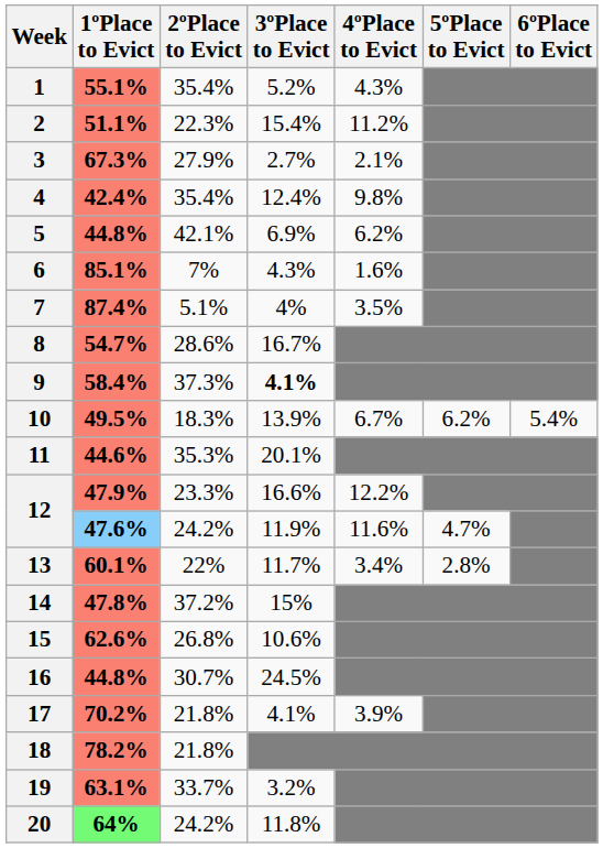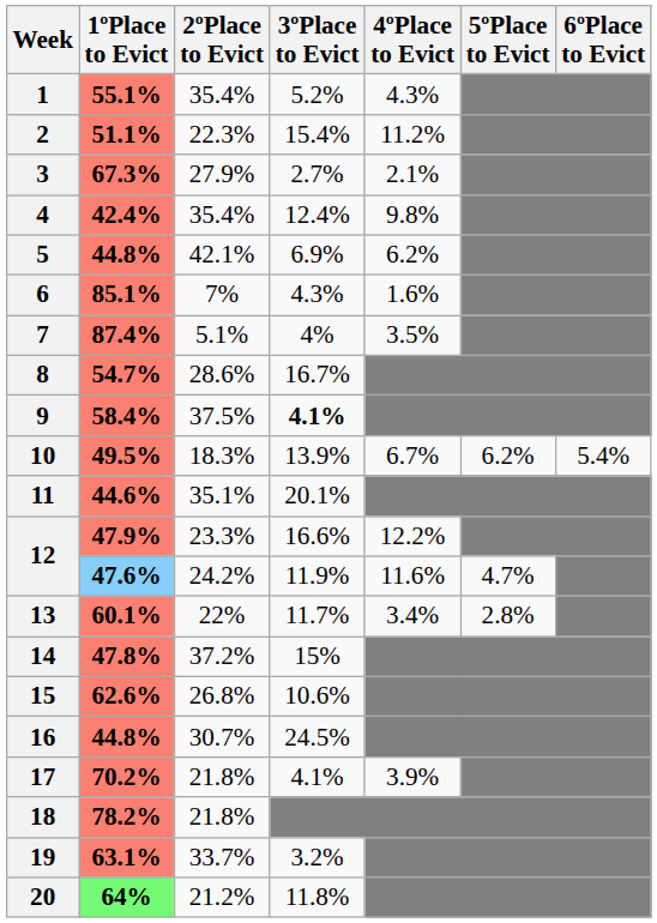9 | 2ºPlace to Evict: 37.3% -> 37.5%
11 | 2ºPlace to Evict: 35.3% -> 35.1%
20 | 2ºPlace to Evict: 24.2% -> 21.2%
